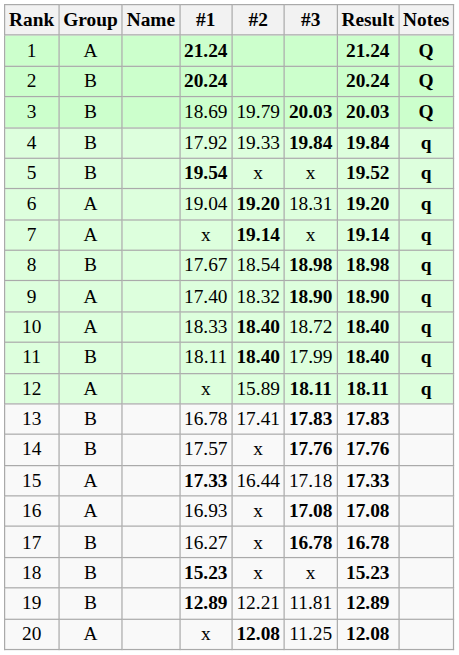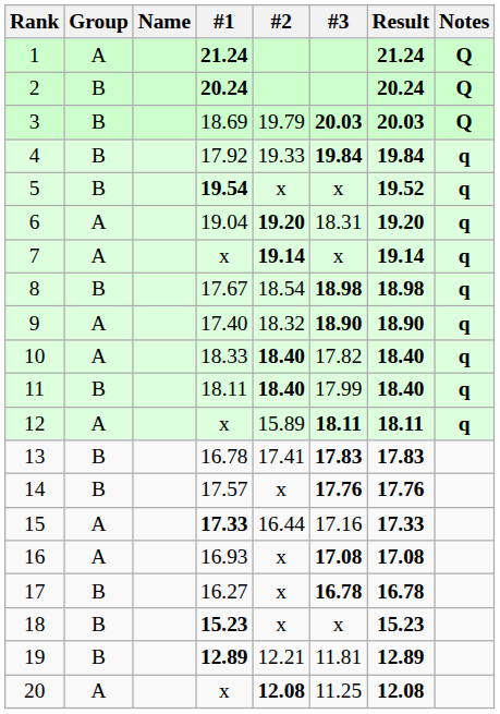10 | #3: 18.72 -> 17.82
15 | #3: 17.18 -> 17.16
